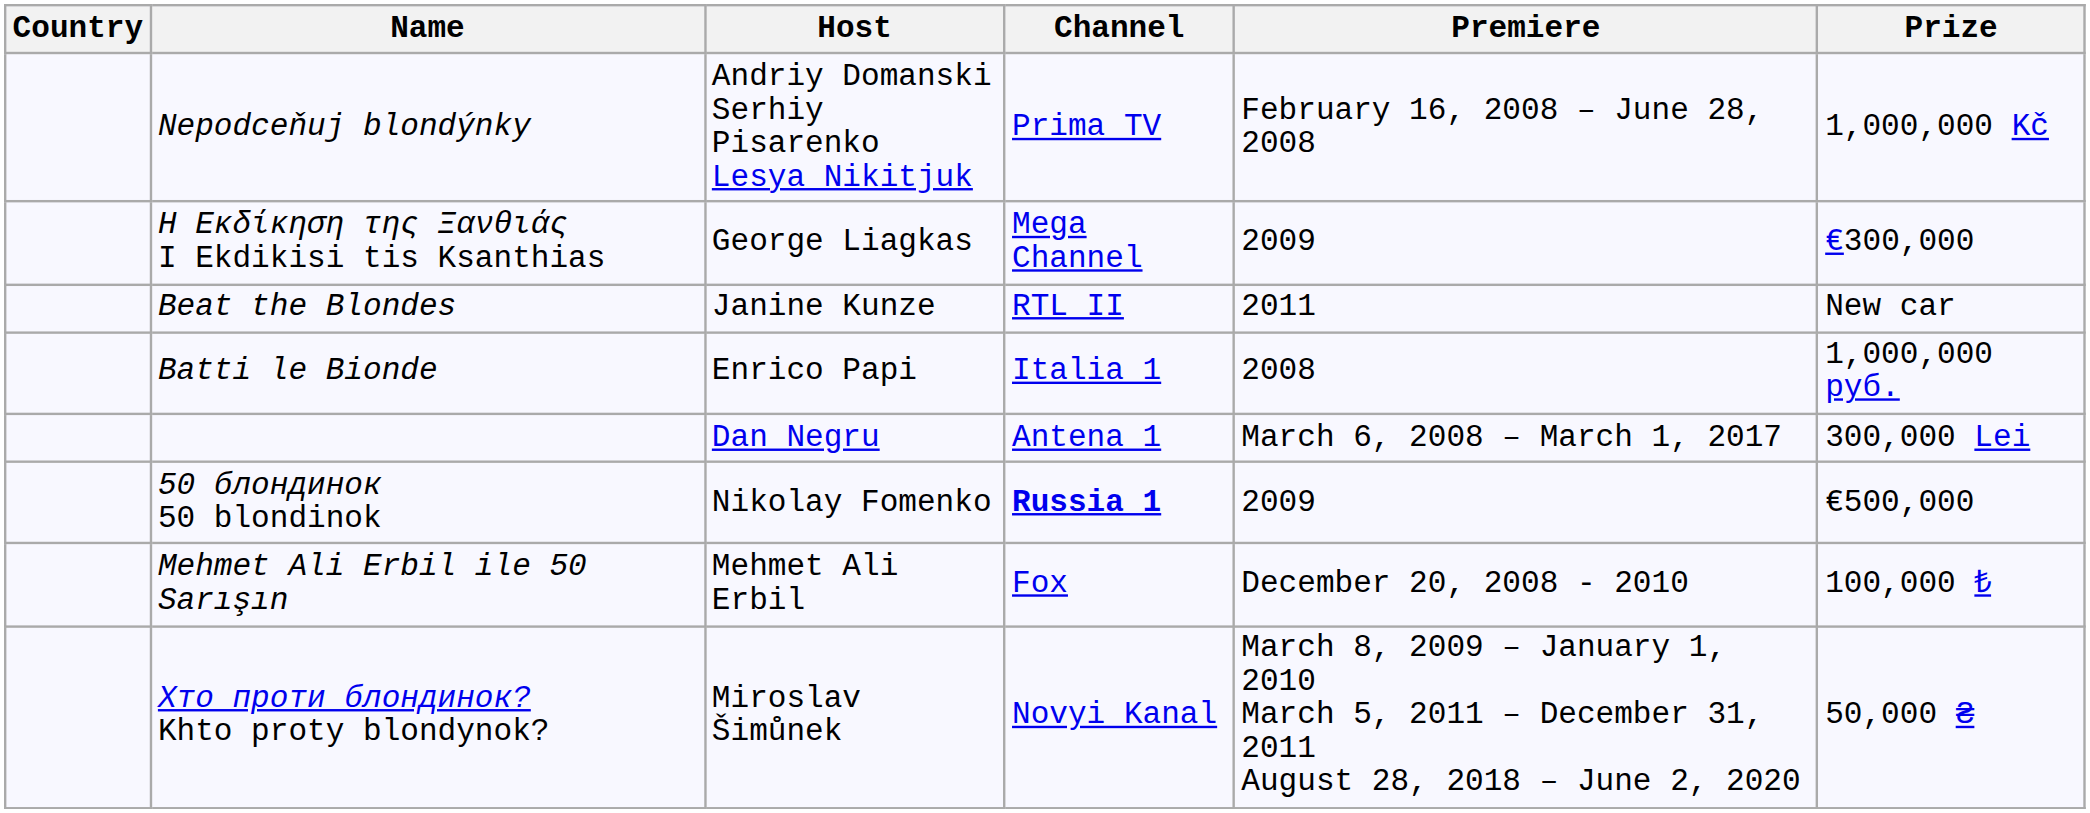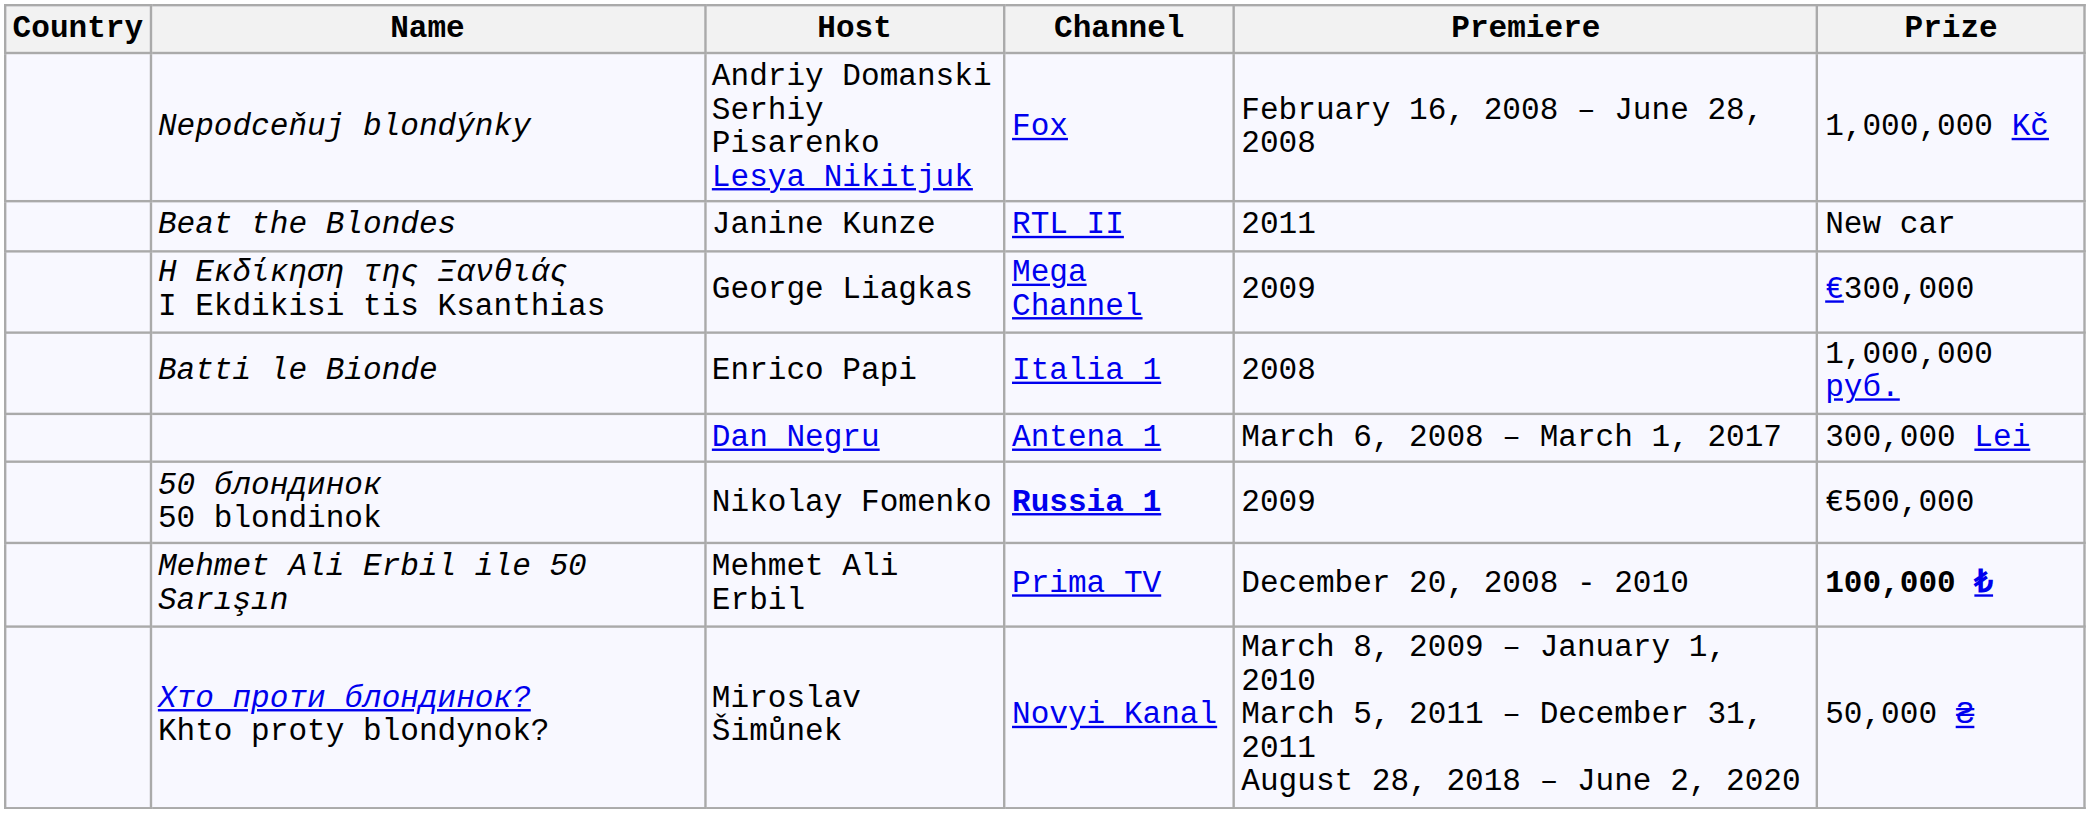Nepodceňuj blondýnky | Channel: Prima TV -> Fox
rows swapped: Beat the Blondes <-> Η Εκδίκηση της Ξανθιάς I Ekdikisi tis Ksanthias
Mehmet Ali Erbil ile 50 Sarışın | Channel: Fox -> Prima TV
Mehmet Ali Erbil ile 50 Sarışın | Prize: normal -> bold
